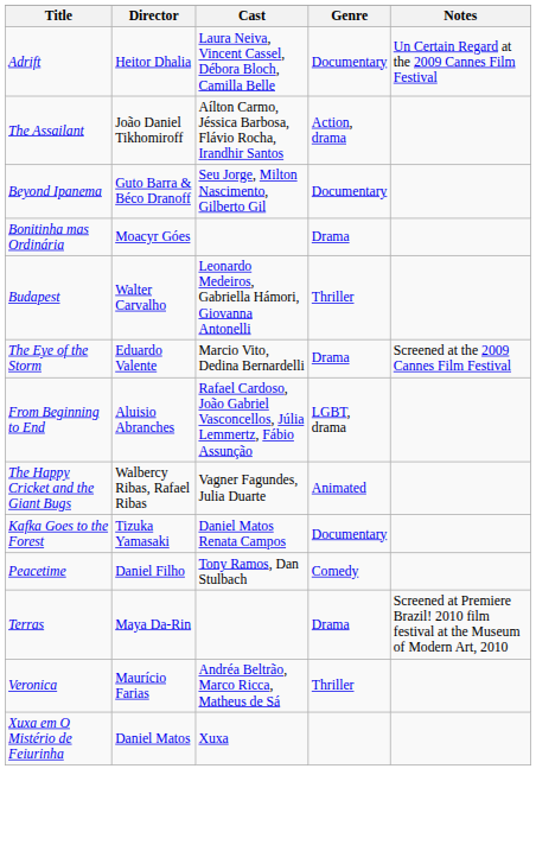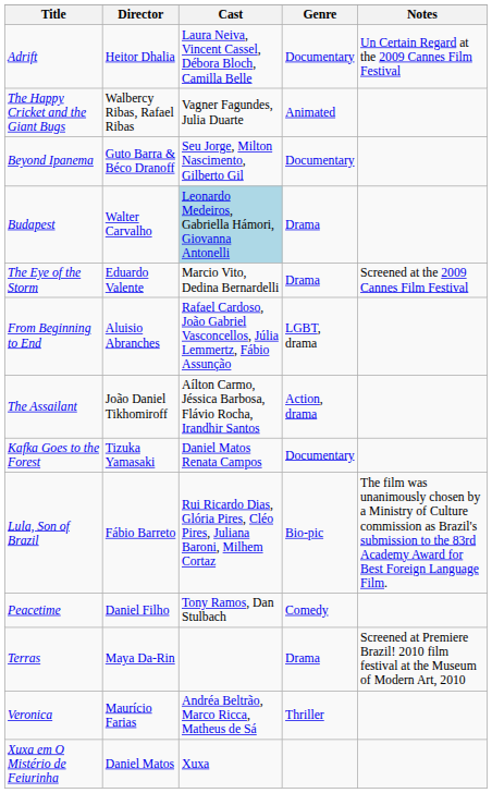rows swapped: The Assailant <-> The Happy Cricket and the Giant Bugs
- row: Bonitinha mas Ordinária | Moacyr Góes | Drama
Budapest | Cast: no background -> lightblue background
Budapest | Genre: Thriller -> Drama
+ row: Lula, Son of Brazil | Fábio Barreto | Rui Ricardo Dias, Glória Pires, Cléo Pires, Juliana Baroni, Milhem Cortaz | Bio-pic | The film was unanimously chosen by a Ministry of Culture commission as Brazil's submission to the 83rd Academy Award for Best Foreign Language Film.
